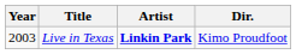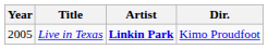Live in Texas | Year: 2003 -> 2005
